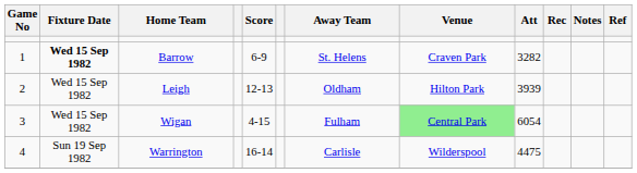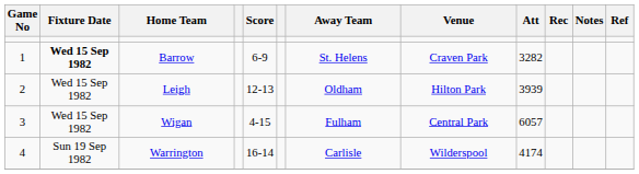Wigan | Venue: lightgreen background -> no background
Wigan | Att: 6054 -> 6057
Warrington | Att: 4475 -> 4174
